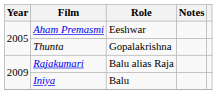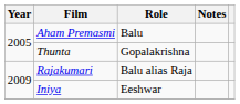Aham Premasmi | Role: Eeshwar -> Balu
Iniya | Role: Balu -> Eeshwar
